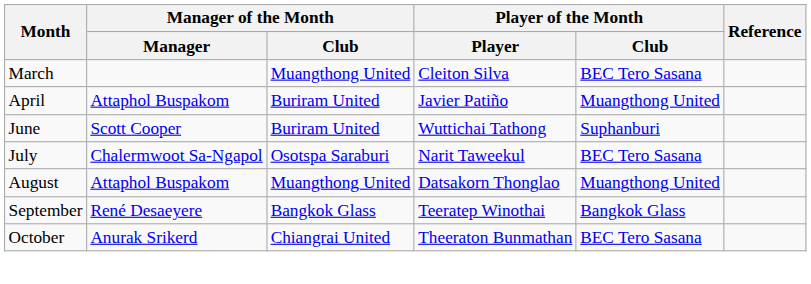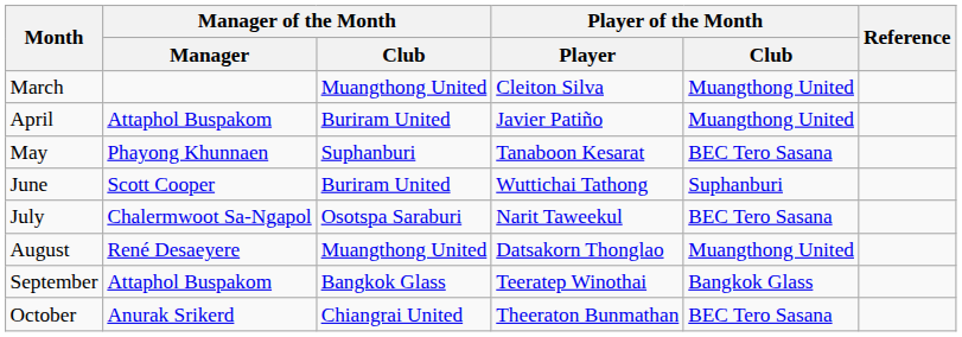March | Player of the Month / Club: BEC Tero Sasana -> Muangthong United
+ row: May | Phayong Khunnaen | Suphanburi | Tanaboon Kesarat | BEC Tero Sasana
August | Manager of the Month / Manager: Attaphol Buspakom -> René Desaeyere
September | Manager of the Month / Manager: René Desaeyere -> Attaphol Buspakom
